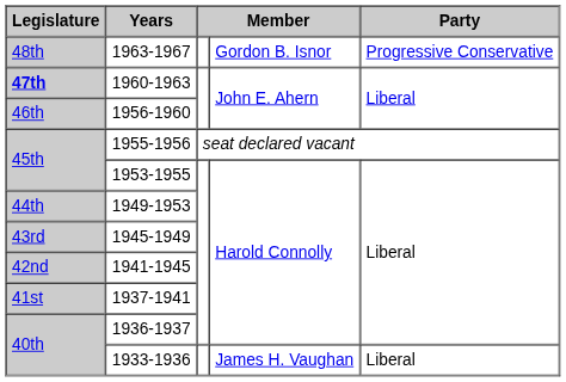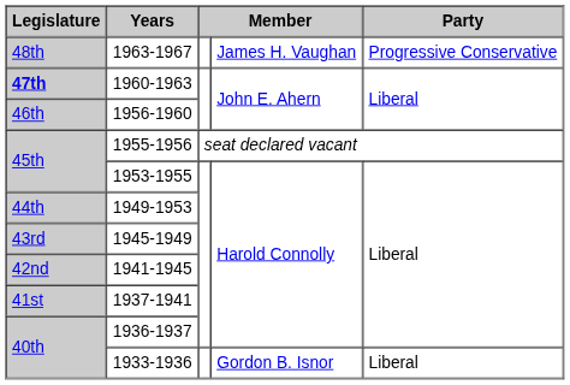1963-1967 | column 4: Gordon B. Isnor -> James H. Vaughan
1933-1936 | column 4: James H. Vaughan -> Gordon B. Isnor
